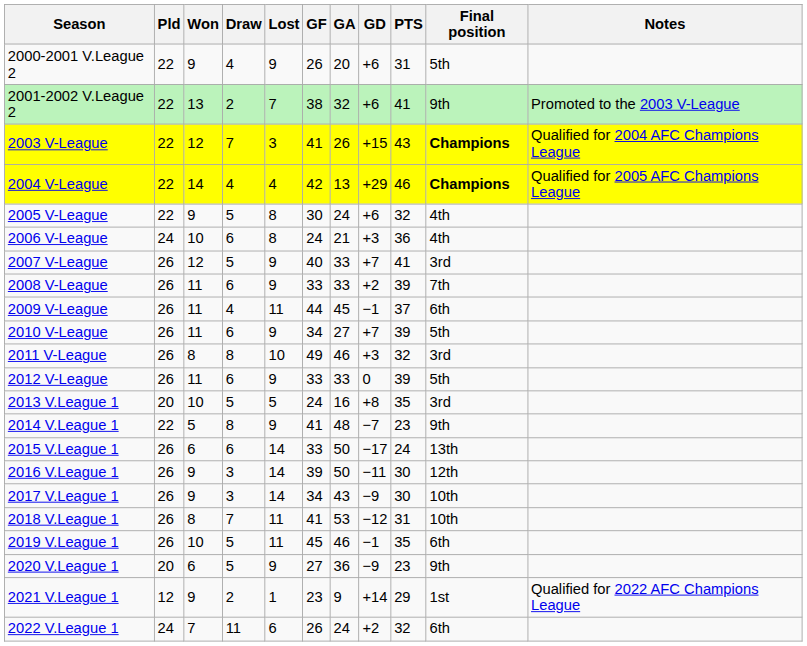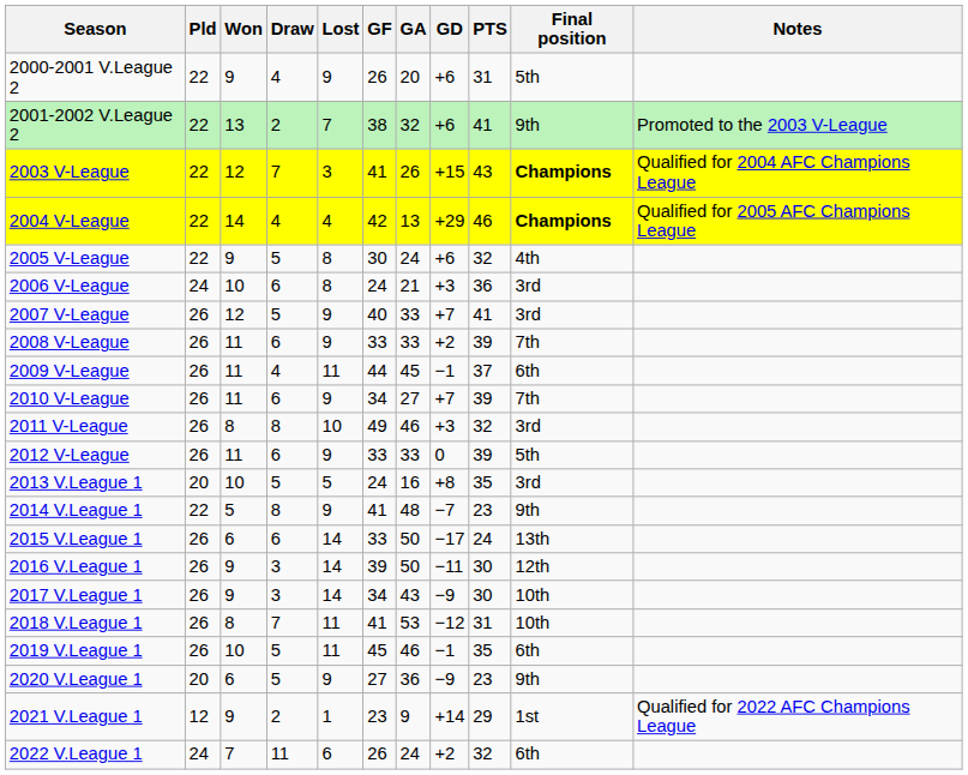2006 V-League | Final position: 4th -> 3rd
2010 V-League | Final position: 5th -> 7th
